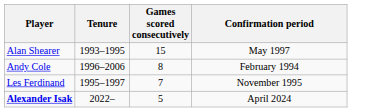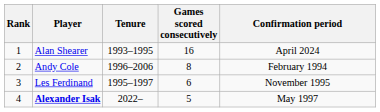+ column: Rank | 1 | 2 | 3 | 4
Alan Shearer | Games scored consecutively: 15 -> 16
Alan Shearer | Confirmation period: May 1997 -> April 2024
Les Ferdinand | Games scored consecutively: 7 -> 6
Alexander Isak | Confirmation period: April 2024 -> May 1997
